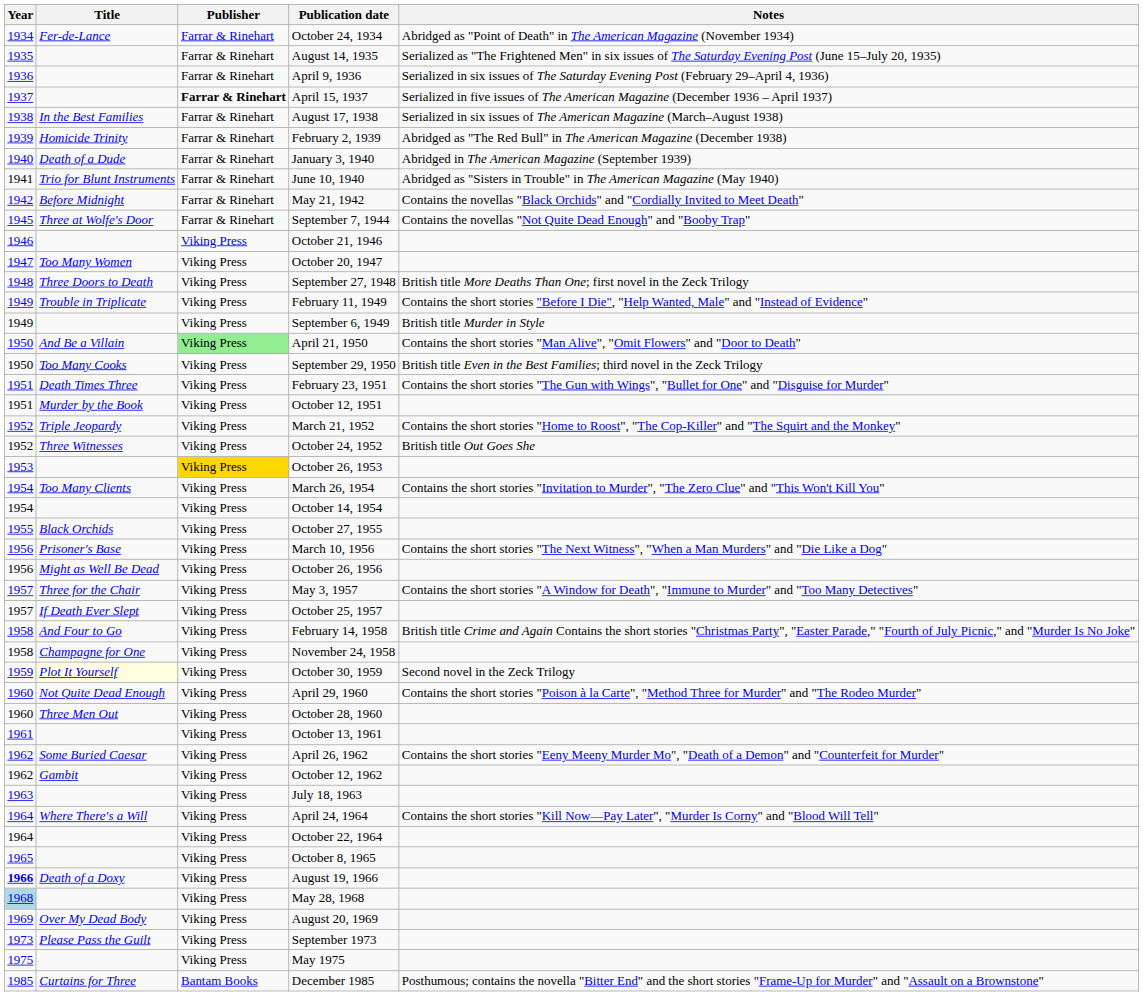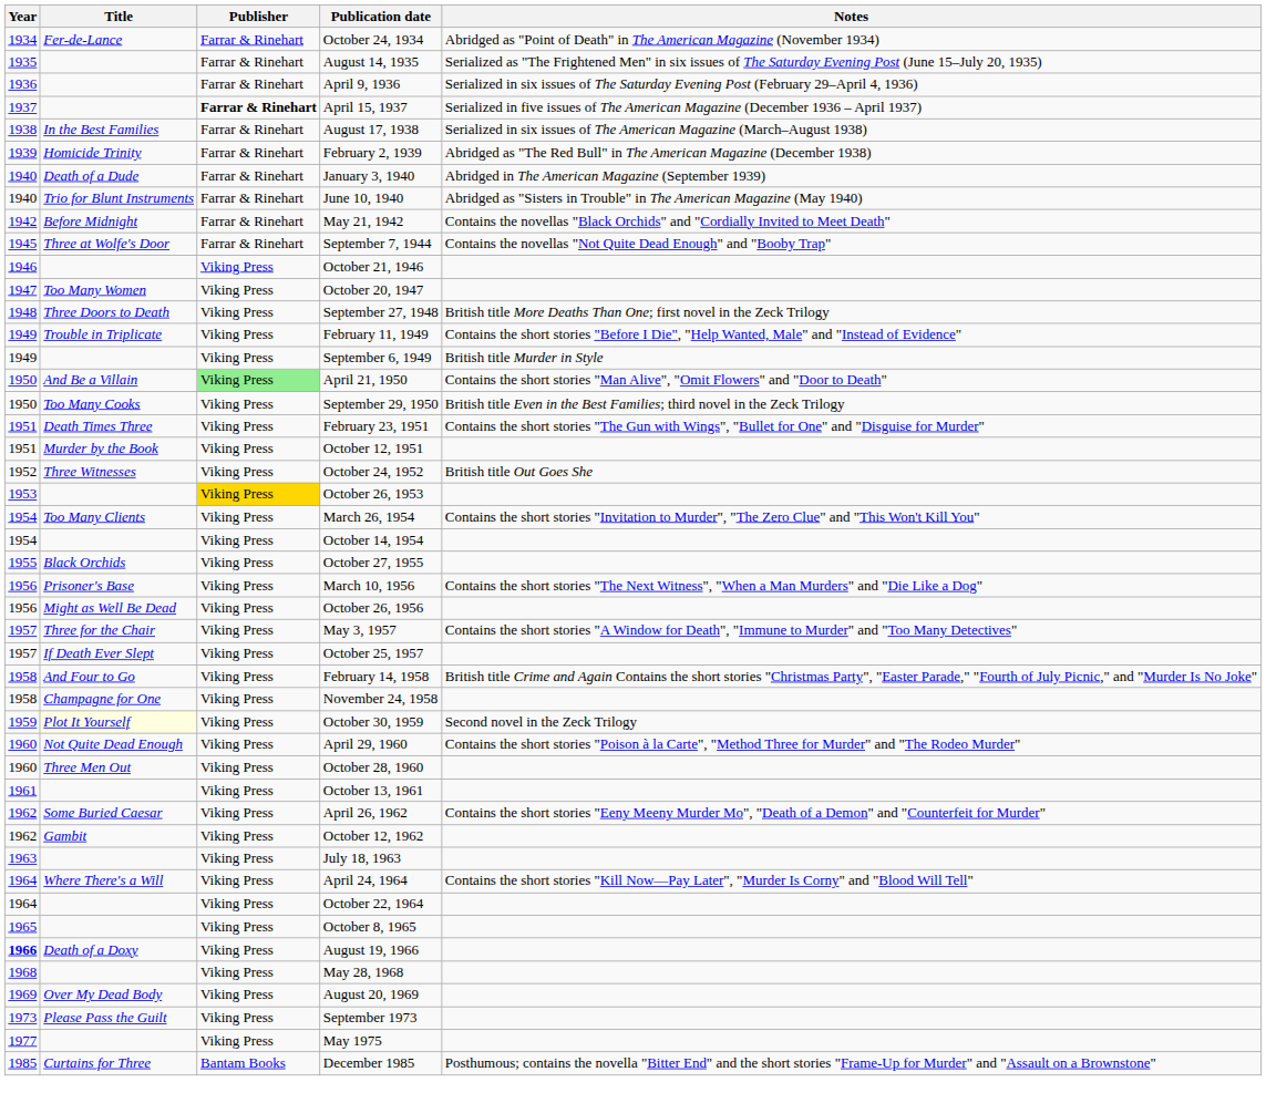June 10, 1940 | Year: 1941 -> 1940
- row: 1952 | Triple Jeopardy | Viking Press | March 21, 1952 | Contains the short stories "Home to Roost", "The Cop-Killer" and "The Squirt and the Monkey"
May 28, 1968 | Year: lightblue background -> no background
May 1975 | Year: 1975 -> 1977
